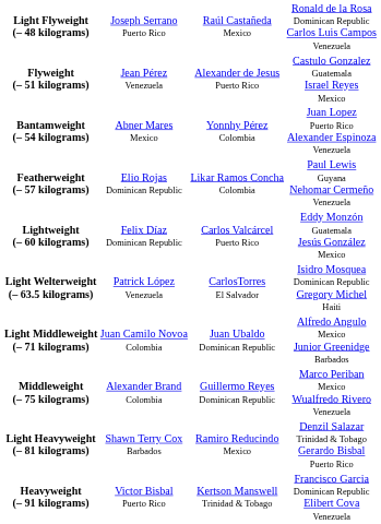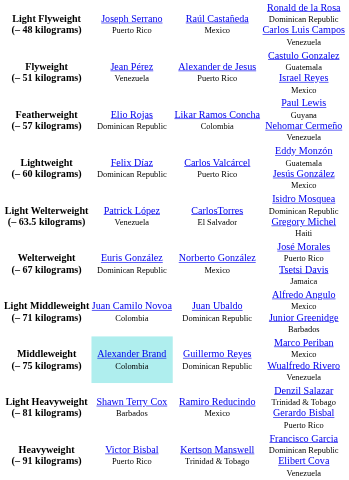- row: Bantamweight (– 54 kilograms) | Abner Mares Mexico | Yonnhy Pérez Colombia | Juan Lopez Puerto Rico Alexander Espinoza Venezuela
+ row: Welterweight (– 67 kilograms) | Euris González Dominican Republic | Norberto González Mexico | José Morales Puerto Rico Tsetsi Davis Jamaica
Middleweight (– 75 kilograms) | column 2: no background -> paleturquoise background
